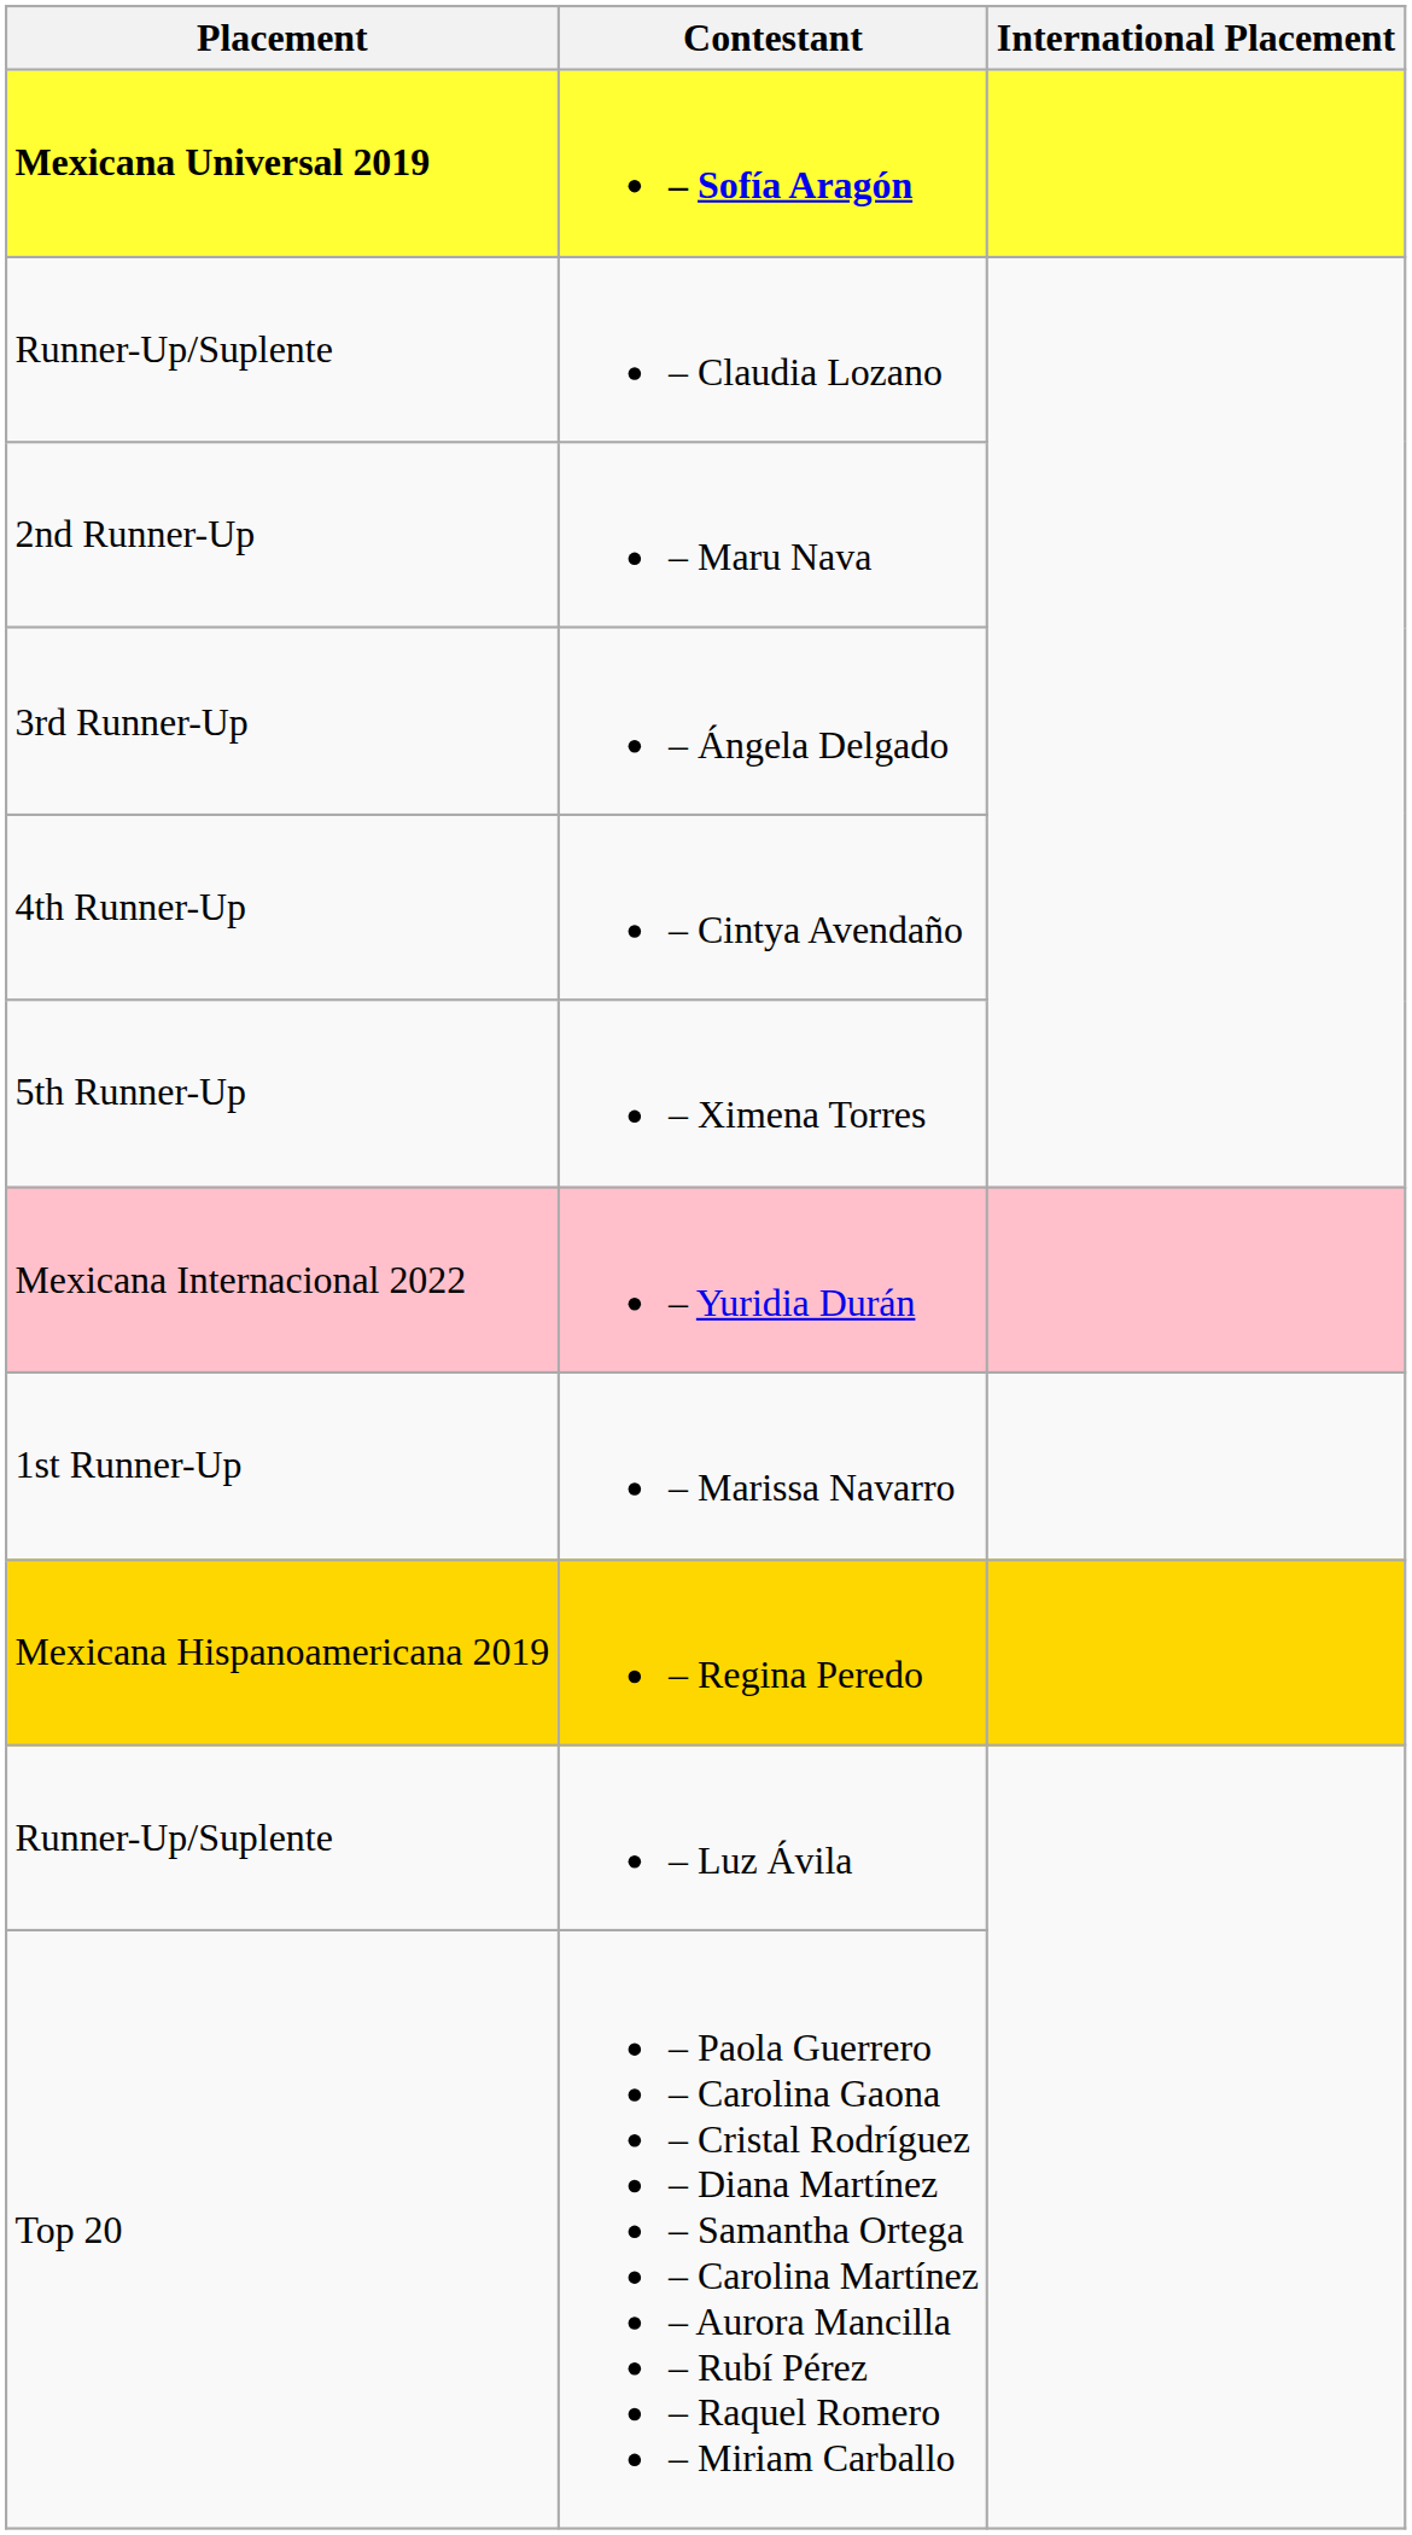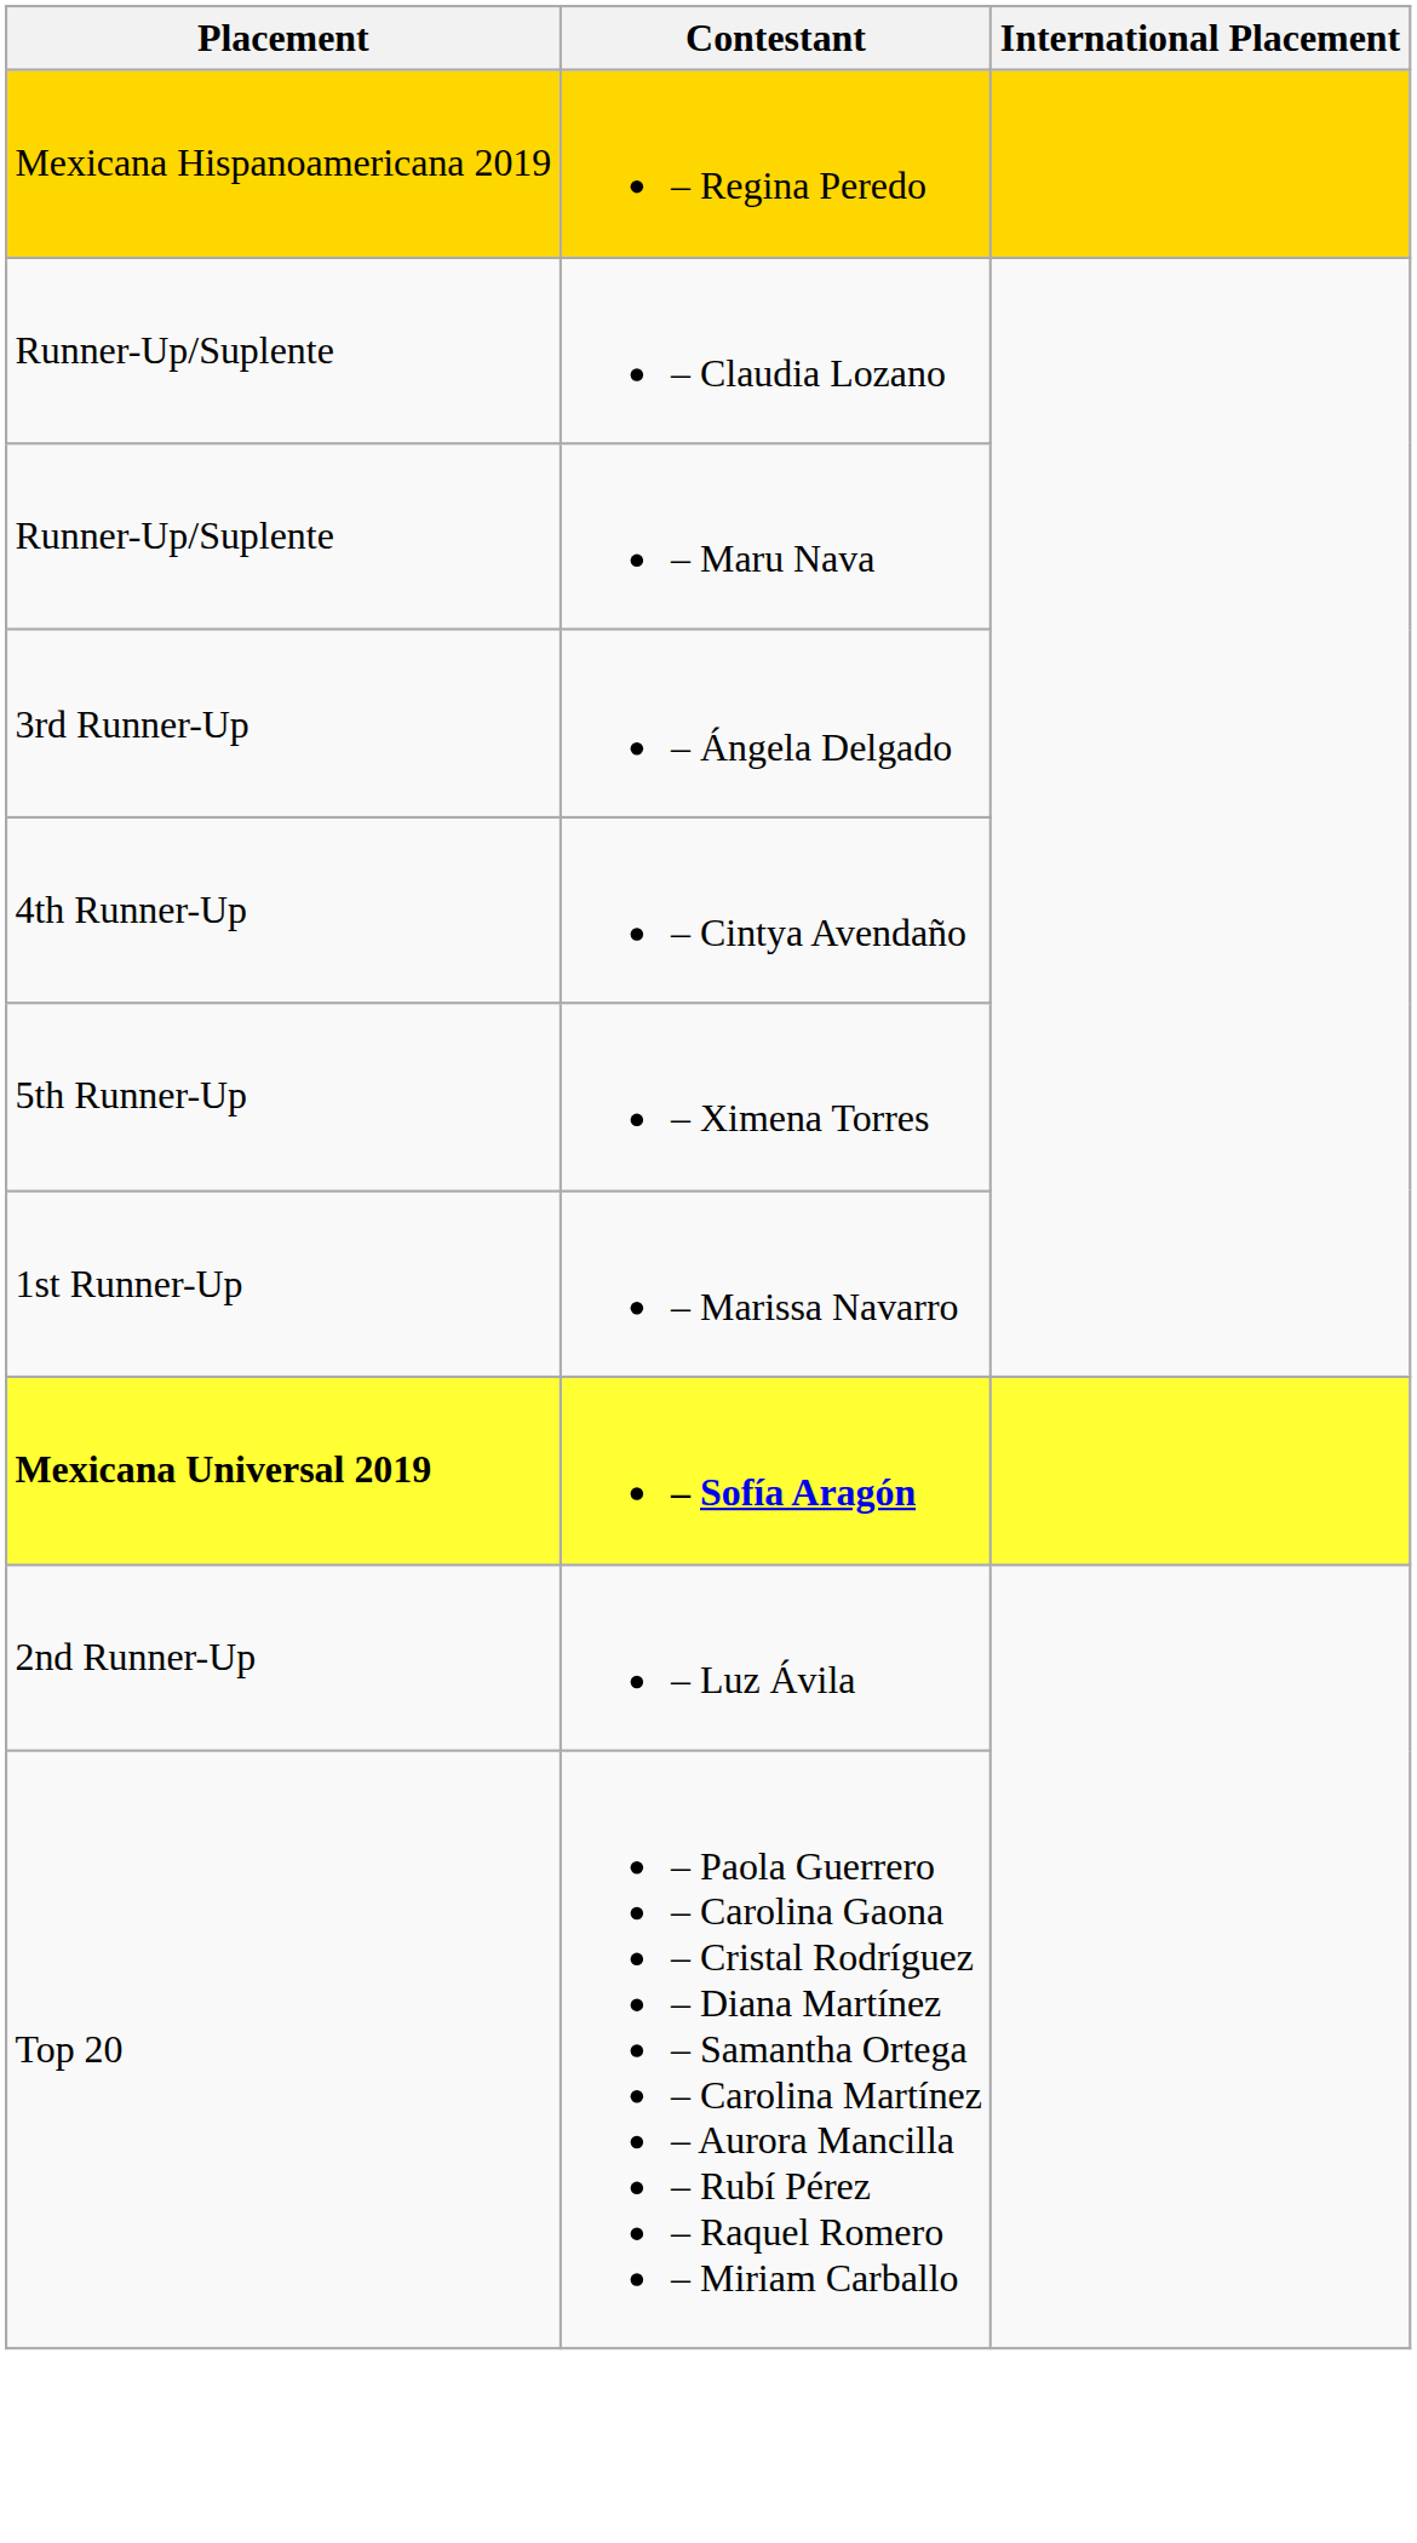rows swapped: – Sofía Aragón <-> – Regina Peredo
– Maru Nava | Placement: 2nd Runner-Up -> Runner-Up/Suplente
- row: Mexicana Internacional 2022 | – Yuridia Durán
– Luz Ávila | Placement: Runner-Up/Suplente -> 2nd Runner-Up
